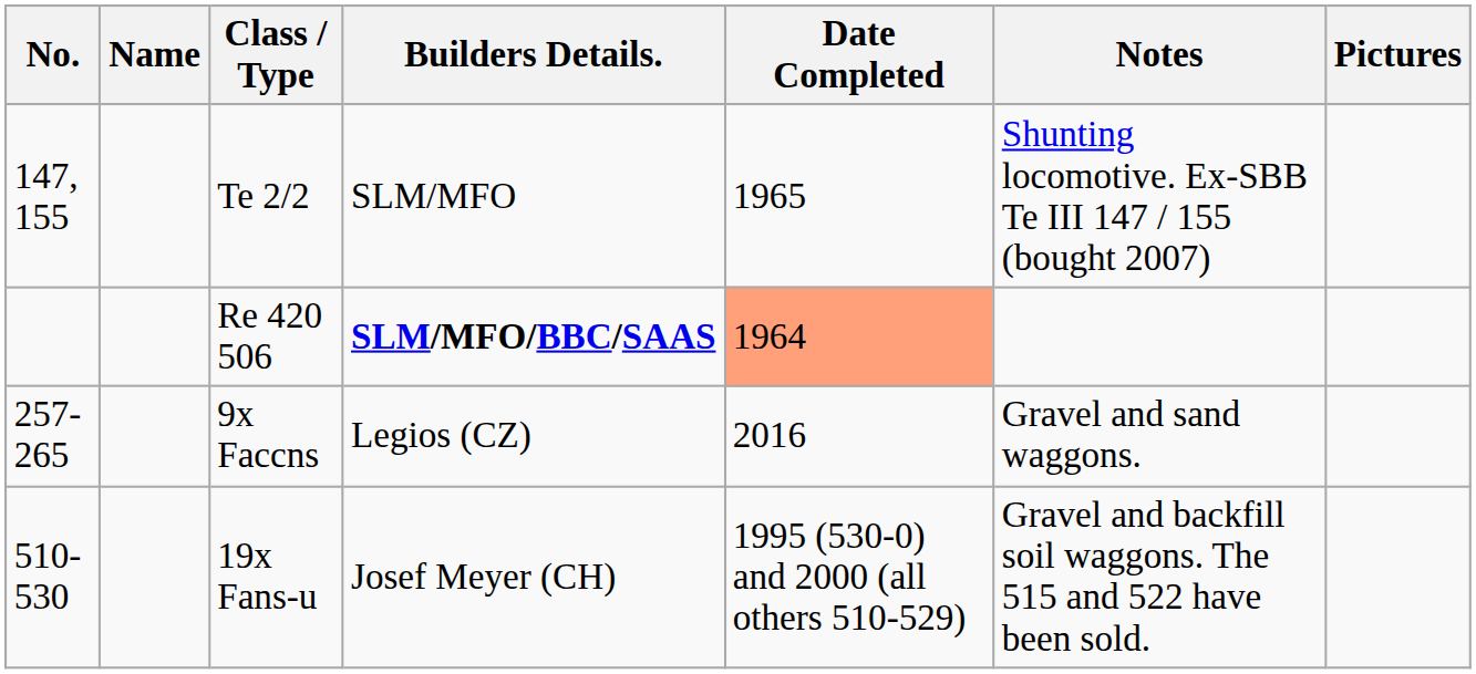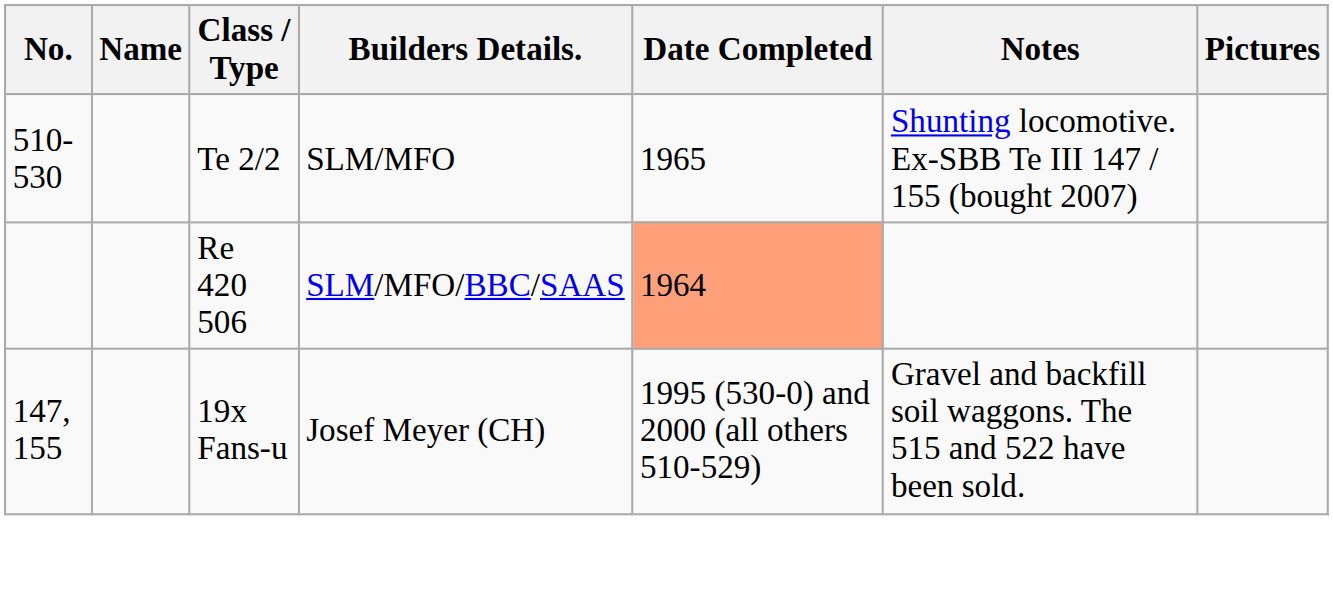Te 2/2 | No.: 147, 155 -> 510-530
Re 420 506 | Builders Details.: bold -> normal
- row: 257-265 | 9x Faccns | Legios (CZ) | 2016 | Gravel and sand waggons.
19x Fans-u | No.: 510-530 -> 147, 155
